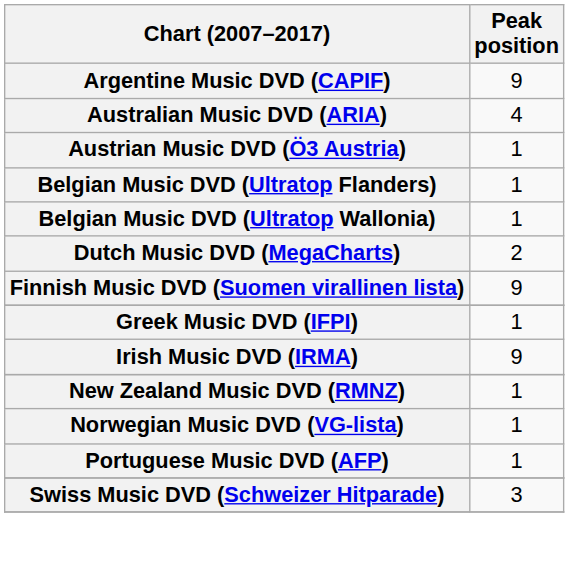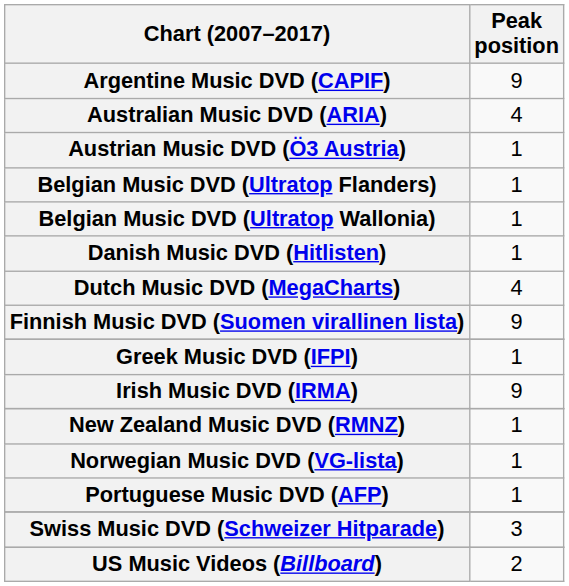+ row: Danish Music DVD (Hitlisten) | 1
Dutch Music DVD (MegaCharts) | Peak position: 2 -> 4
+ row: US Music Videos (Billboard) | 2
